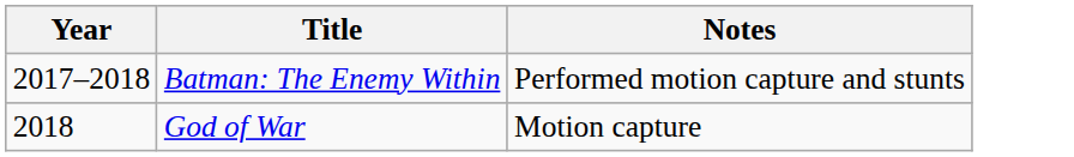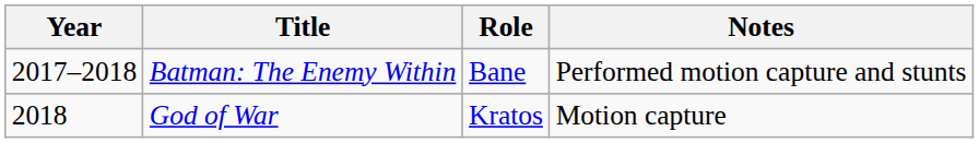+ column: Role | Bane | Kratos
